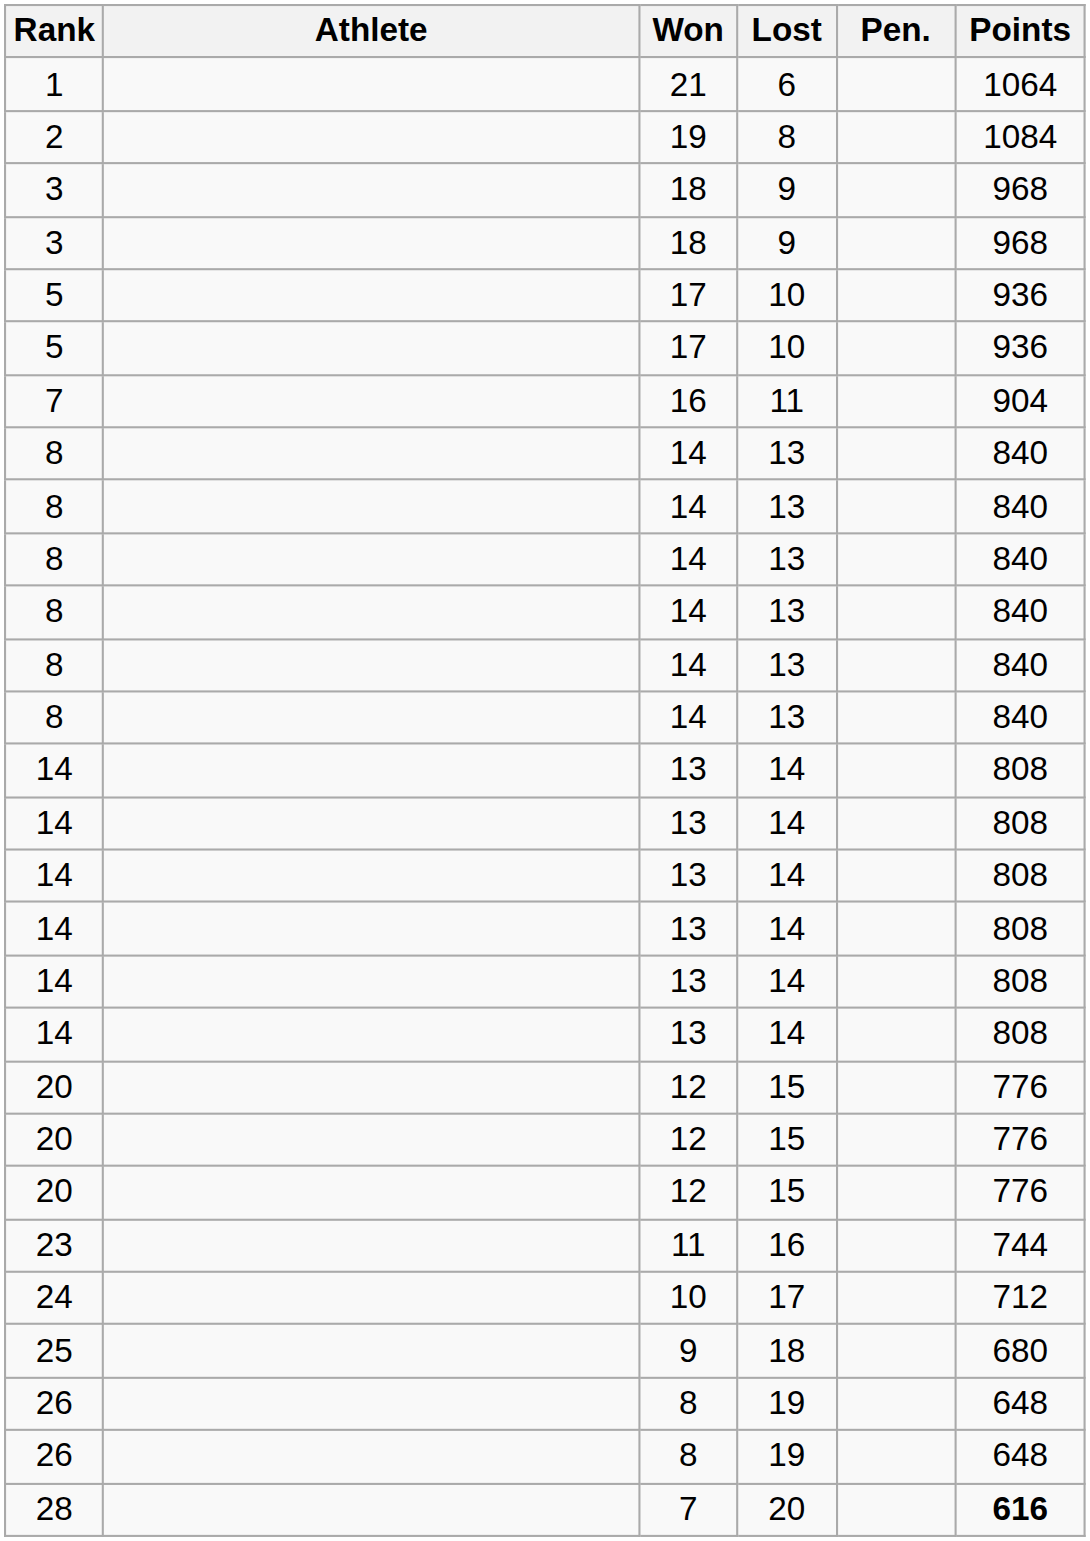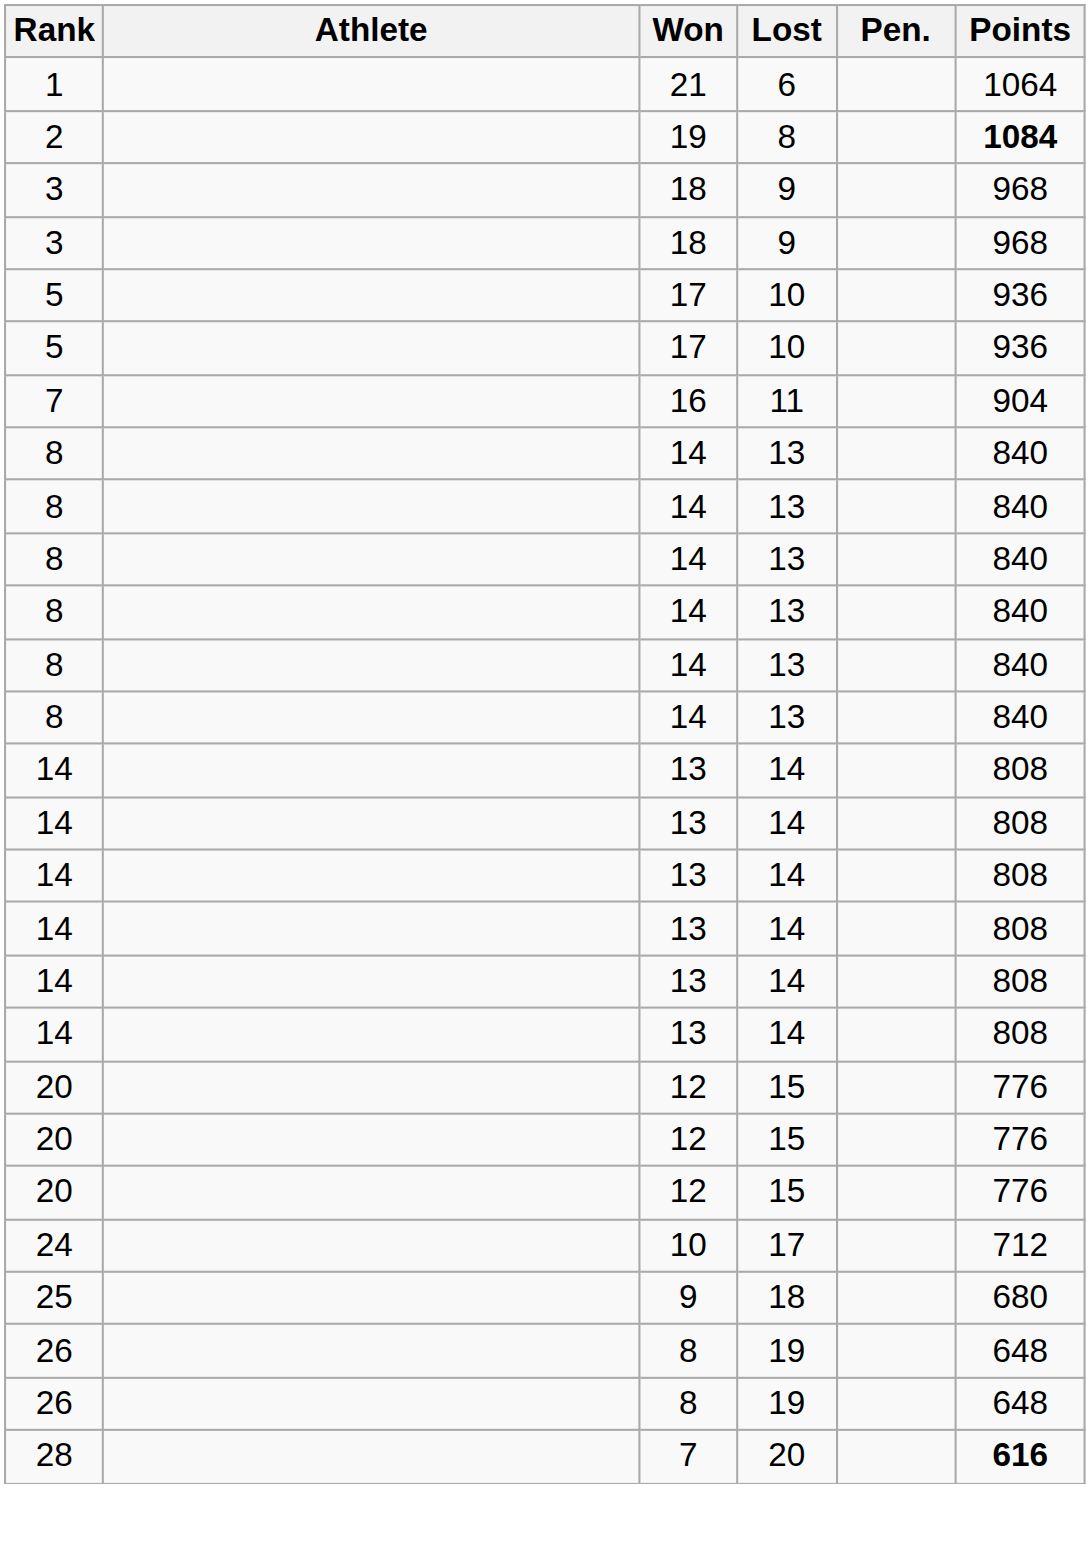2 | Points: normal -> bold
- row: 23 | 11 | 16 | 744
